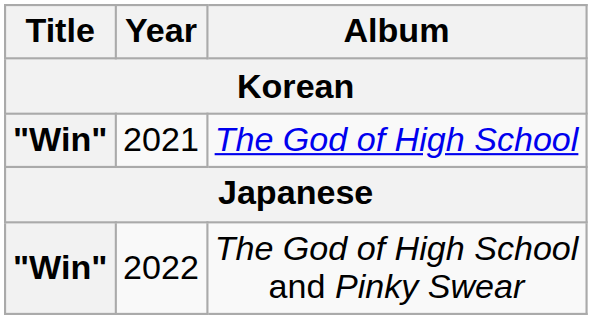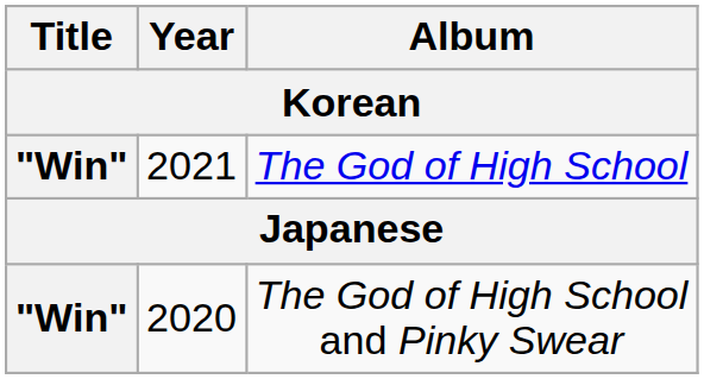The God of High School and Pinky Swear | Year: 2022 -> 2020
